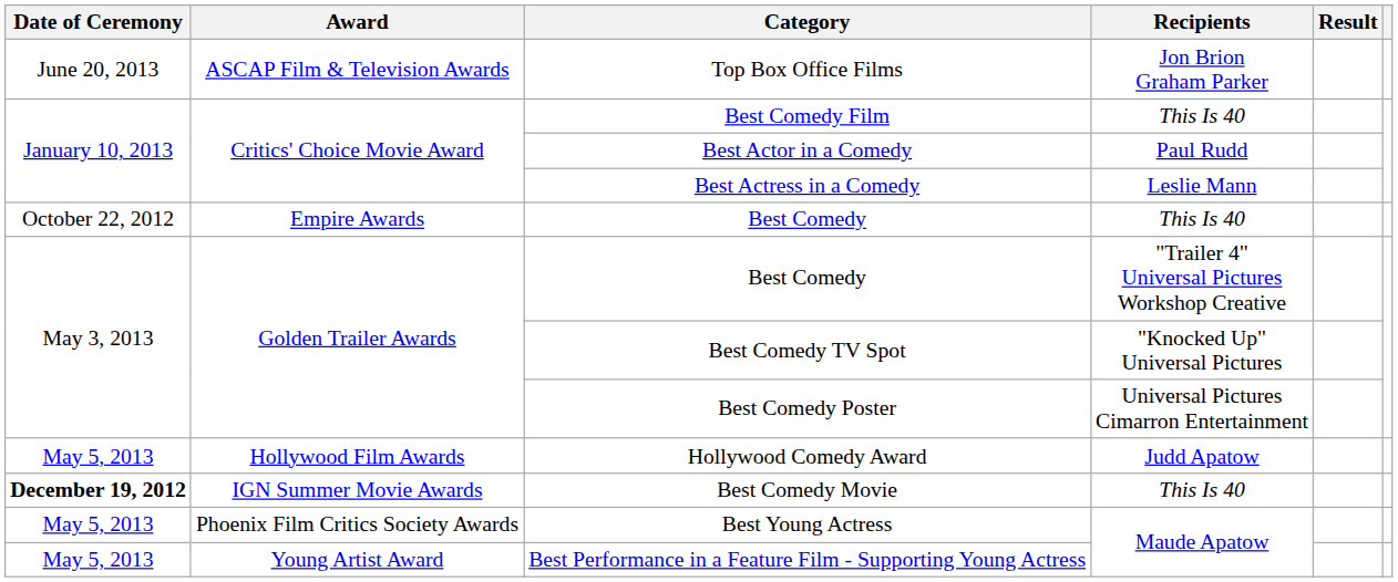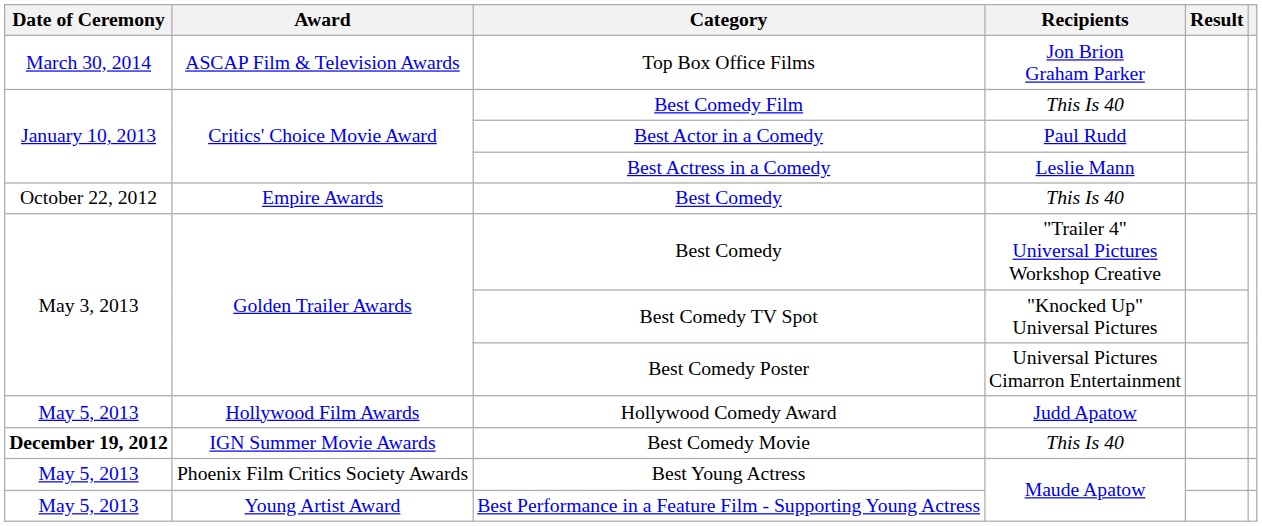Top Box Office Films | Date of Ceremony: June 20, 2013 -> March 30, 2014
